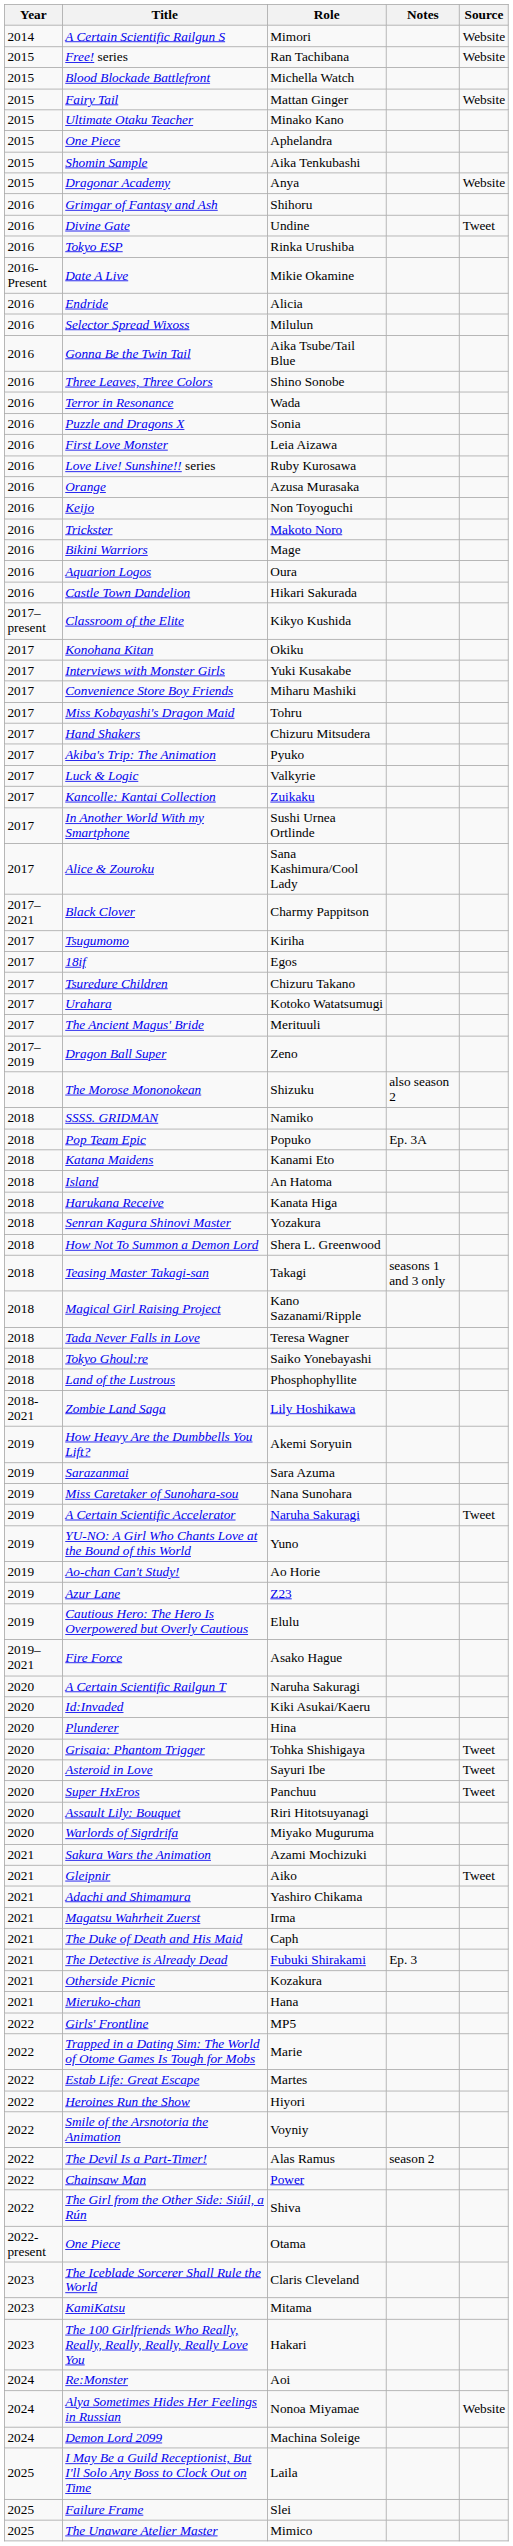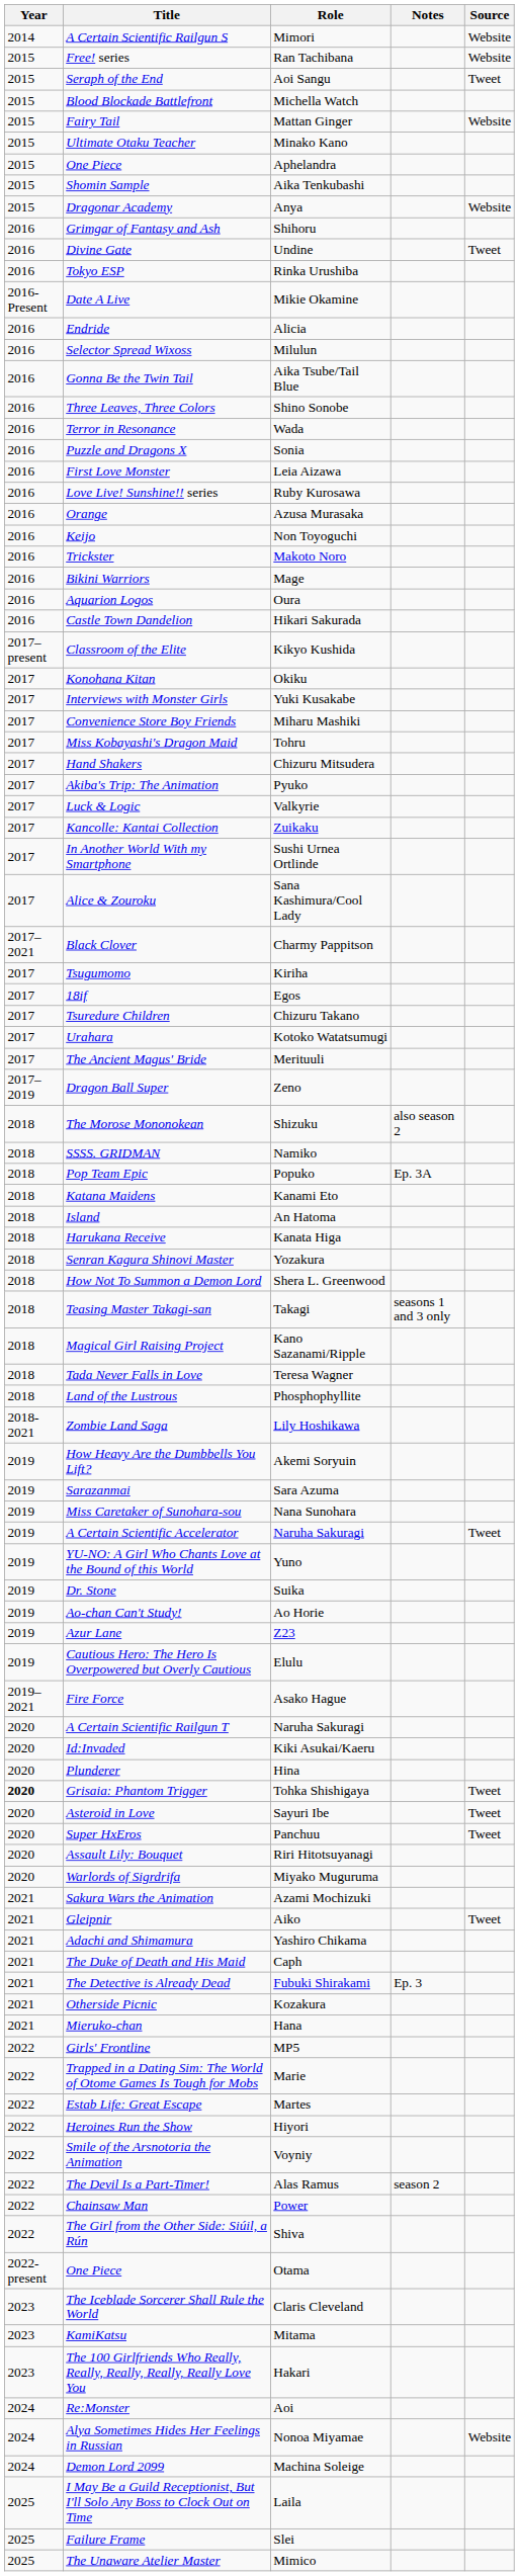+ row: 2015 | Seraph of the End | Aoi Sangu | Tweet
- row: 2018 | Tokyo Ghoul:re | Saiko Yonebayashi
+ row: 2019 | Dr. Stone | Suika
Grisaia: Phantom Trigger | Year: normal -> bold
- row: 2021 | Magatsu Wahrheit Zuerst | Irma
